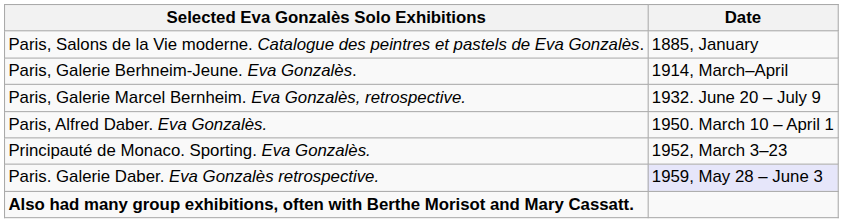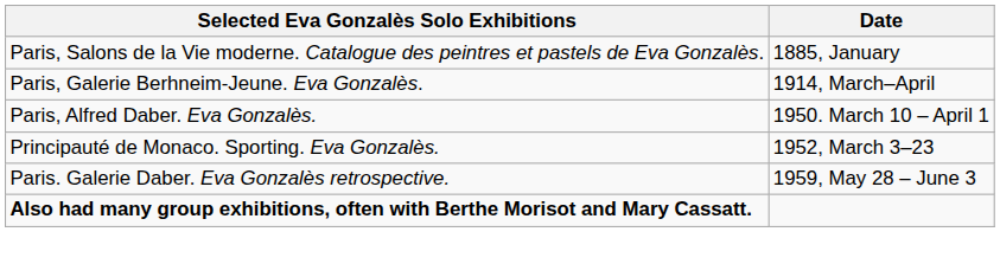- row: Paris, Galerie Marcel Bernheim. Eva Gonzalès, retrospective. | 1932. June 20 – July 9
Paris. Galerie Daber. Eva Gonzalès retrospective. | Date: lavender background -> no background
